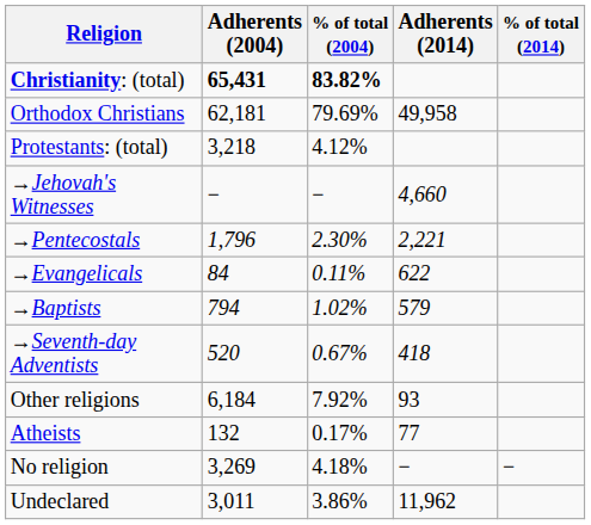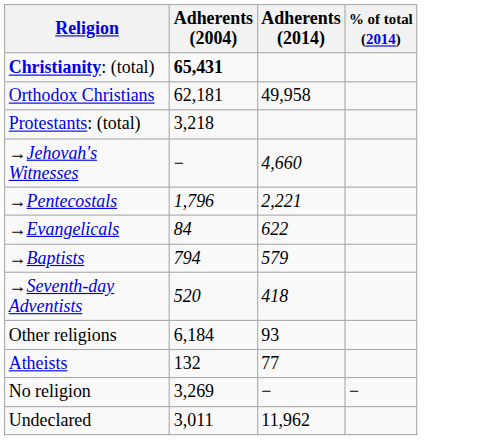- column: % of total (2004) | 83.82% | 79.69% | 4.12% | − | 2.30% | 0.11% | 1.02% | 0.67% | 7.92% | 0.17% | 4.18% | 3.86%
